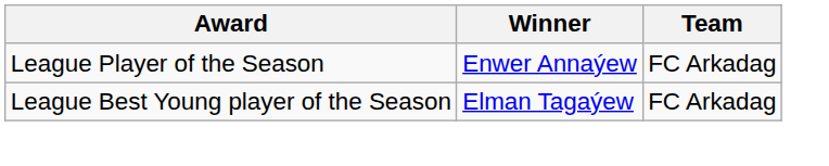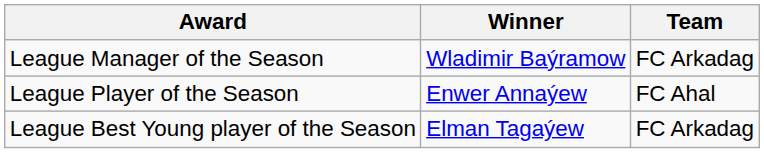+ row: League Manager of the Season | Wladimir Baýramow | FC Arkadag
League Player of the Season | Team: FC Arkadag -> FC Ahal
